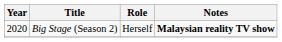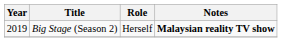Big Stage (Season 2) | Year: 2020 -> 2019
